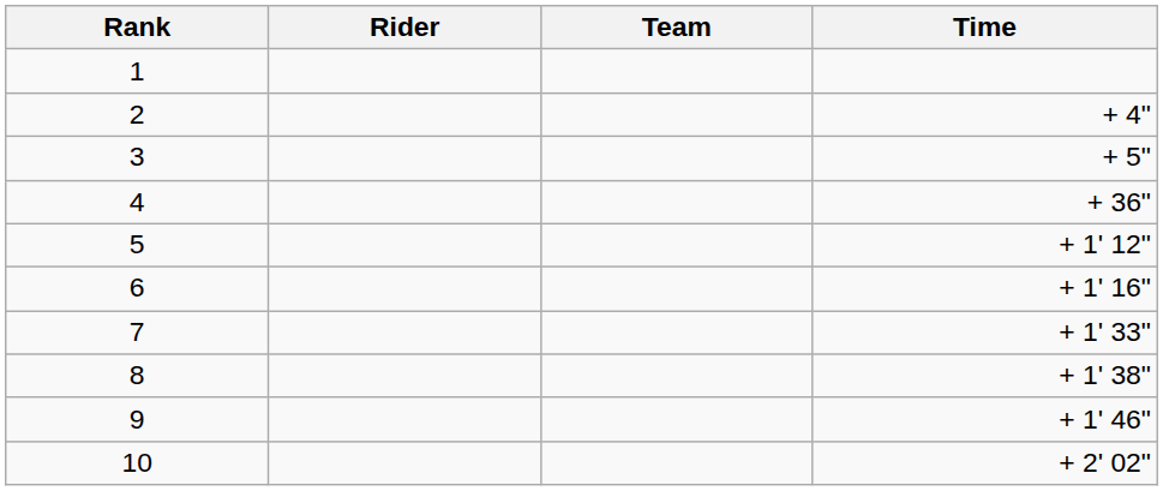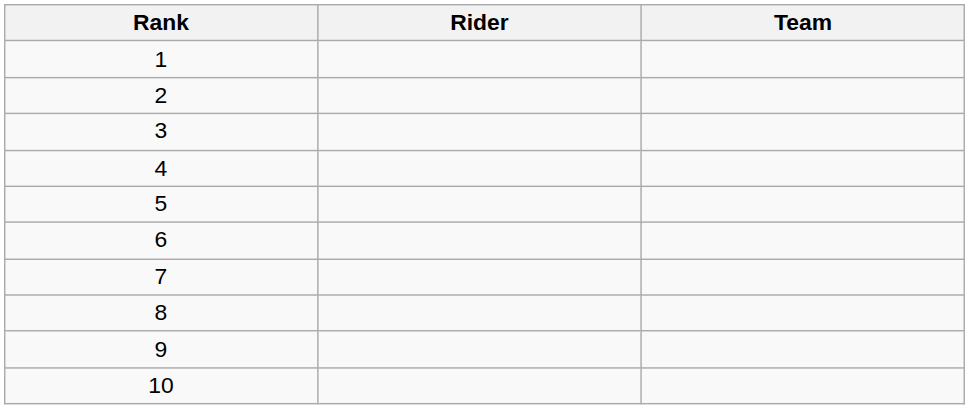- column: Time | + 4" | + 5" | + 36" | + 1' 12" | + 1' 16" | + 1' 33" | + 1' 38" | + 1' 46" | + 2' 02"
